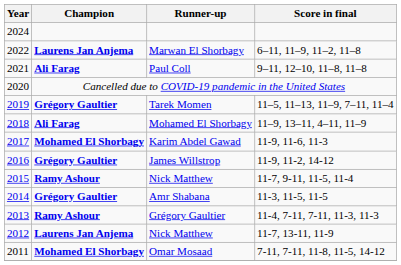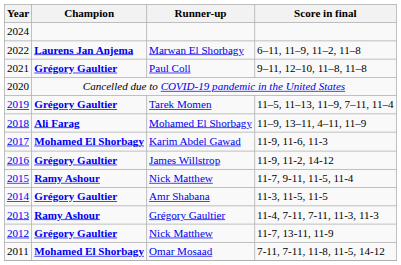Paul Coll | Champion: Ali Farag -> Grégory Gaultier
2012 / Nick Matthew | Champion: Laurens Jan Anjema -> Grégory Gaultier
